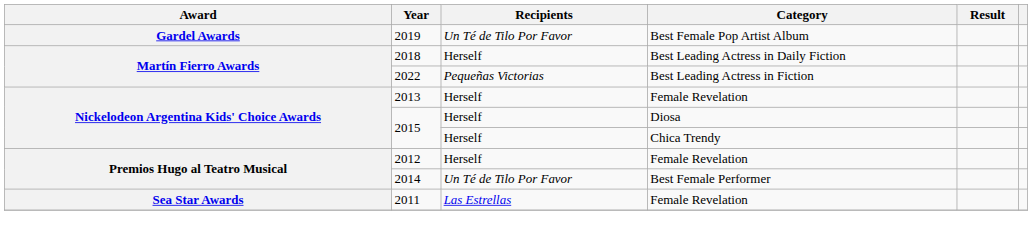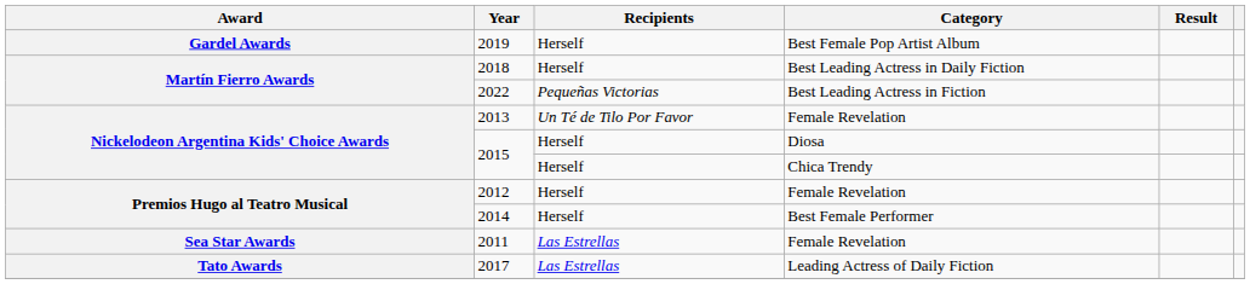2019 | Recipients: Un Té de Tilo Por Favor -> Herself
2013 | Recipients: Herself -> Un Té de Tilo Por Favor
2014 | Recipients: Un Té de Tilo Por Favor -> Herself
+ row: Tato Awards | 2017 | Las Estrellas | Leading Actress of Daily Fiction
